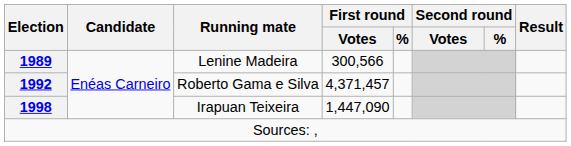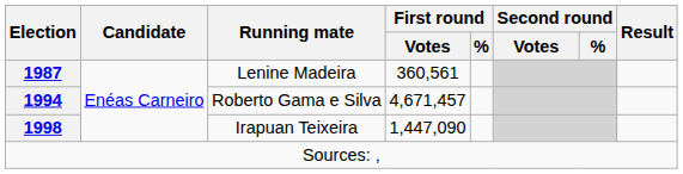Lenine Madeira | Election: 1989 -> 1987
Lenine Madeira | First round / Votes: 300,566 -> 360,561
Roberto Gama e Silva | Election: 1992 -> 1994
Roberto Gama e Silva | First round / Votes: 4,371,457 -> 4,671,457
